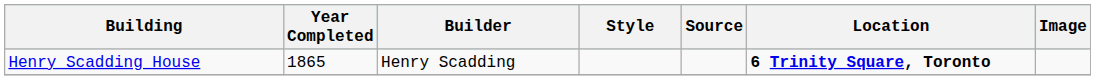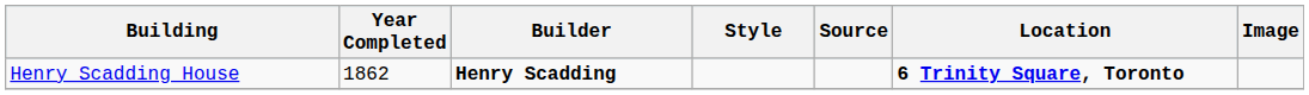Henry Scadding House | Year Completed: 1865 -> 1862
Henry Scadding House | Builder: normal -> bold
